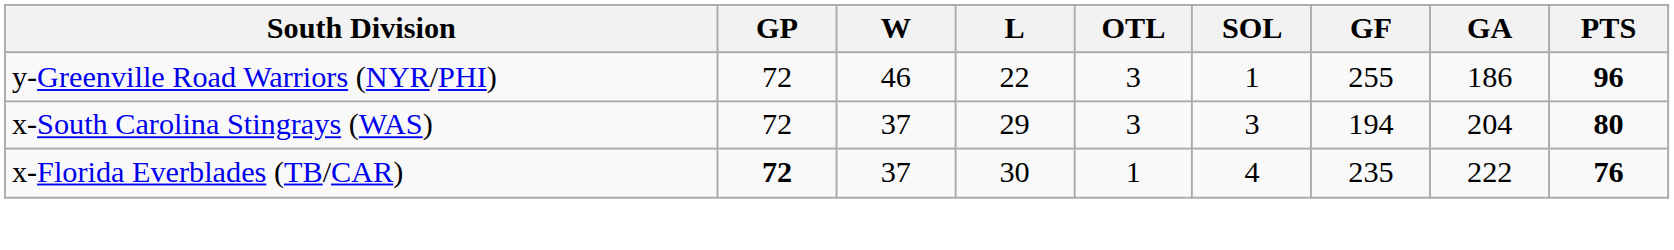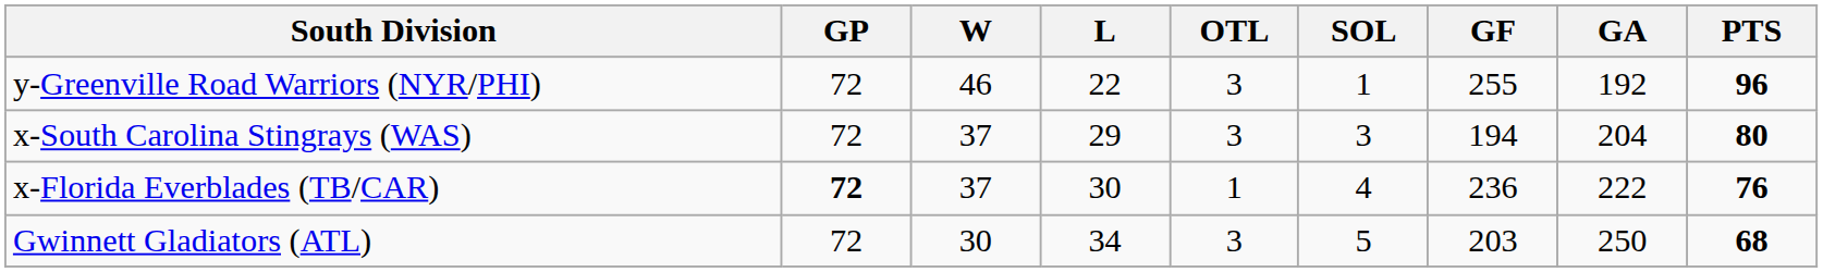y-Greenville Road Warriors (NYR/PHI) | GA: 186 -> 192
x-Florida Everblades (TB/CAR) | GF: 235 -> 236
+ row: Gwinnett Gladiators (ATL) | 72 | 30 | 34 | 3 | 5 | 203 | 250 | 68
